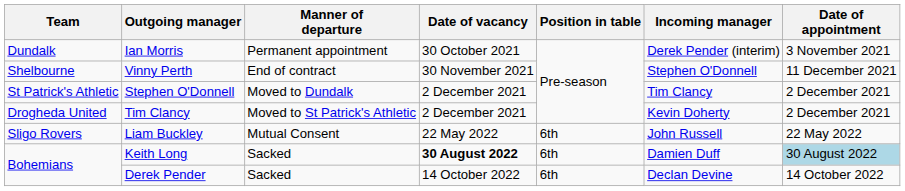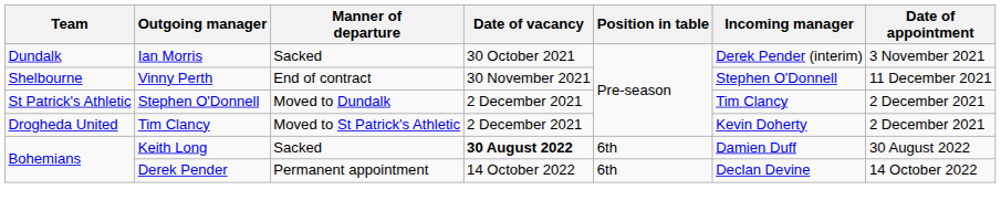Ian Morris | Manner of departure: Permanent appointment -> Sacked
- row: Sligo Rovers | Liam Buckley | Mutual Consent | 22 May 2022 | 6th | John Russell | 22 May 2022
Keith Long | Date of appointment: lightblue background -> no background
Derek Pender | Manner of departure: Sacked -> Permanent appointment
